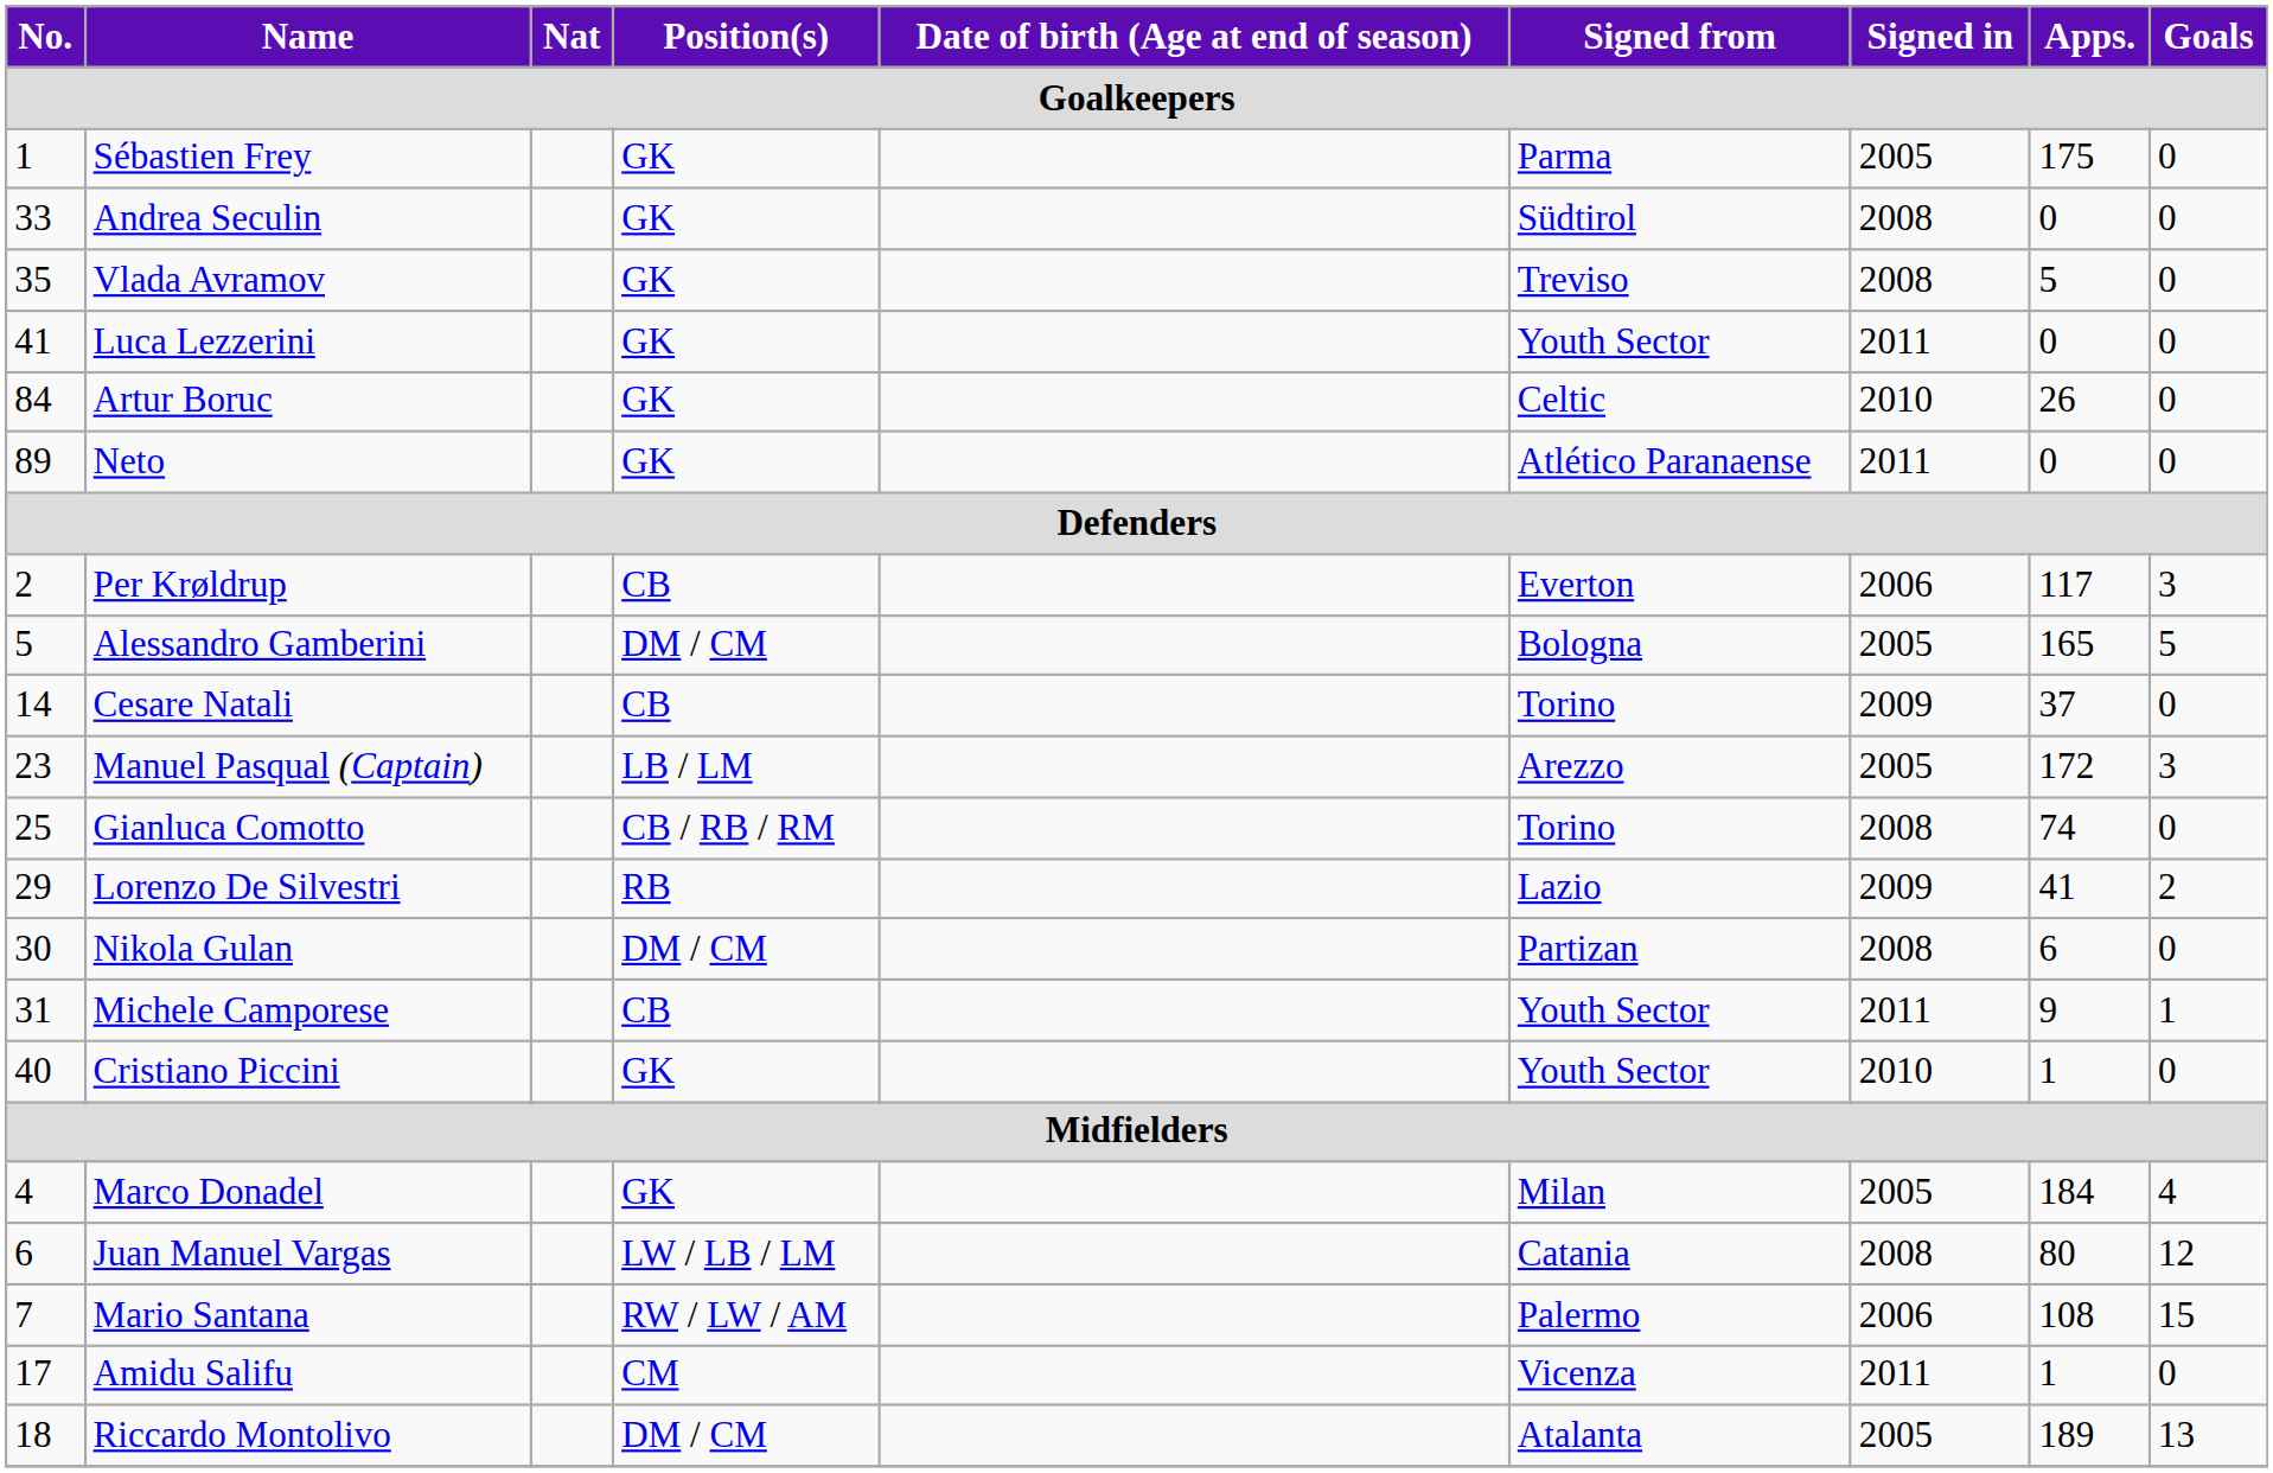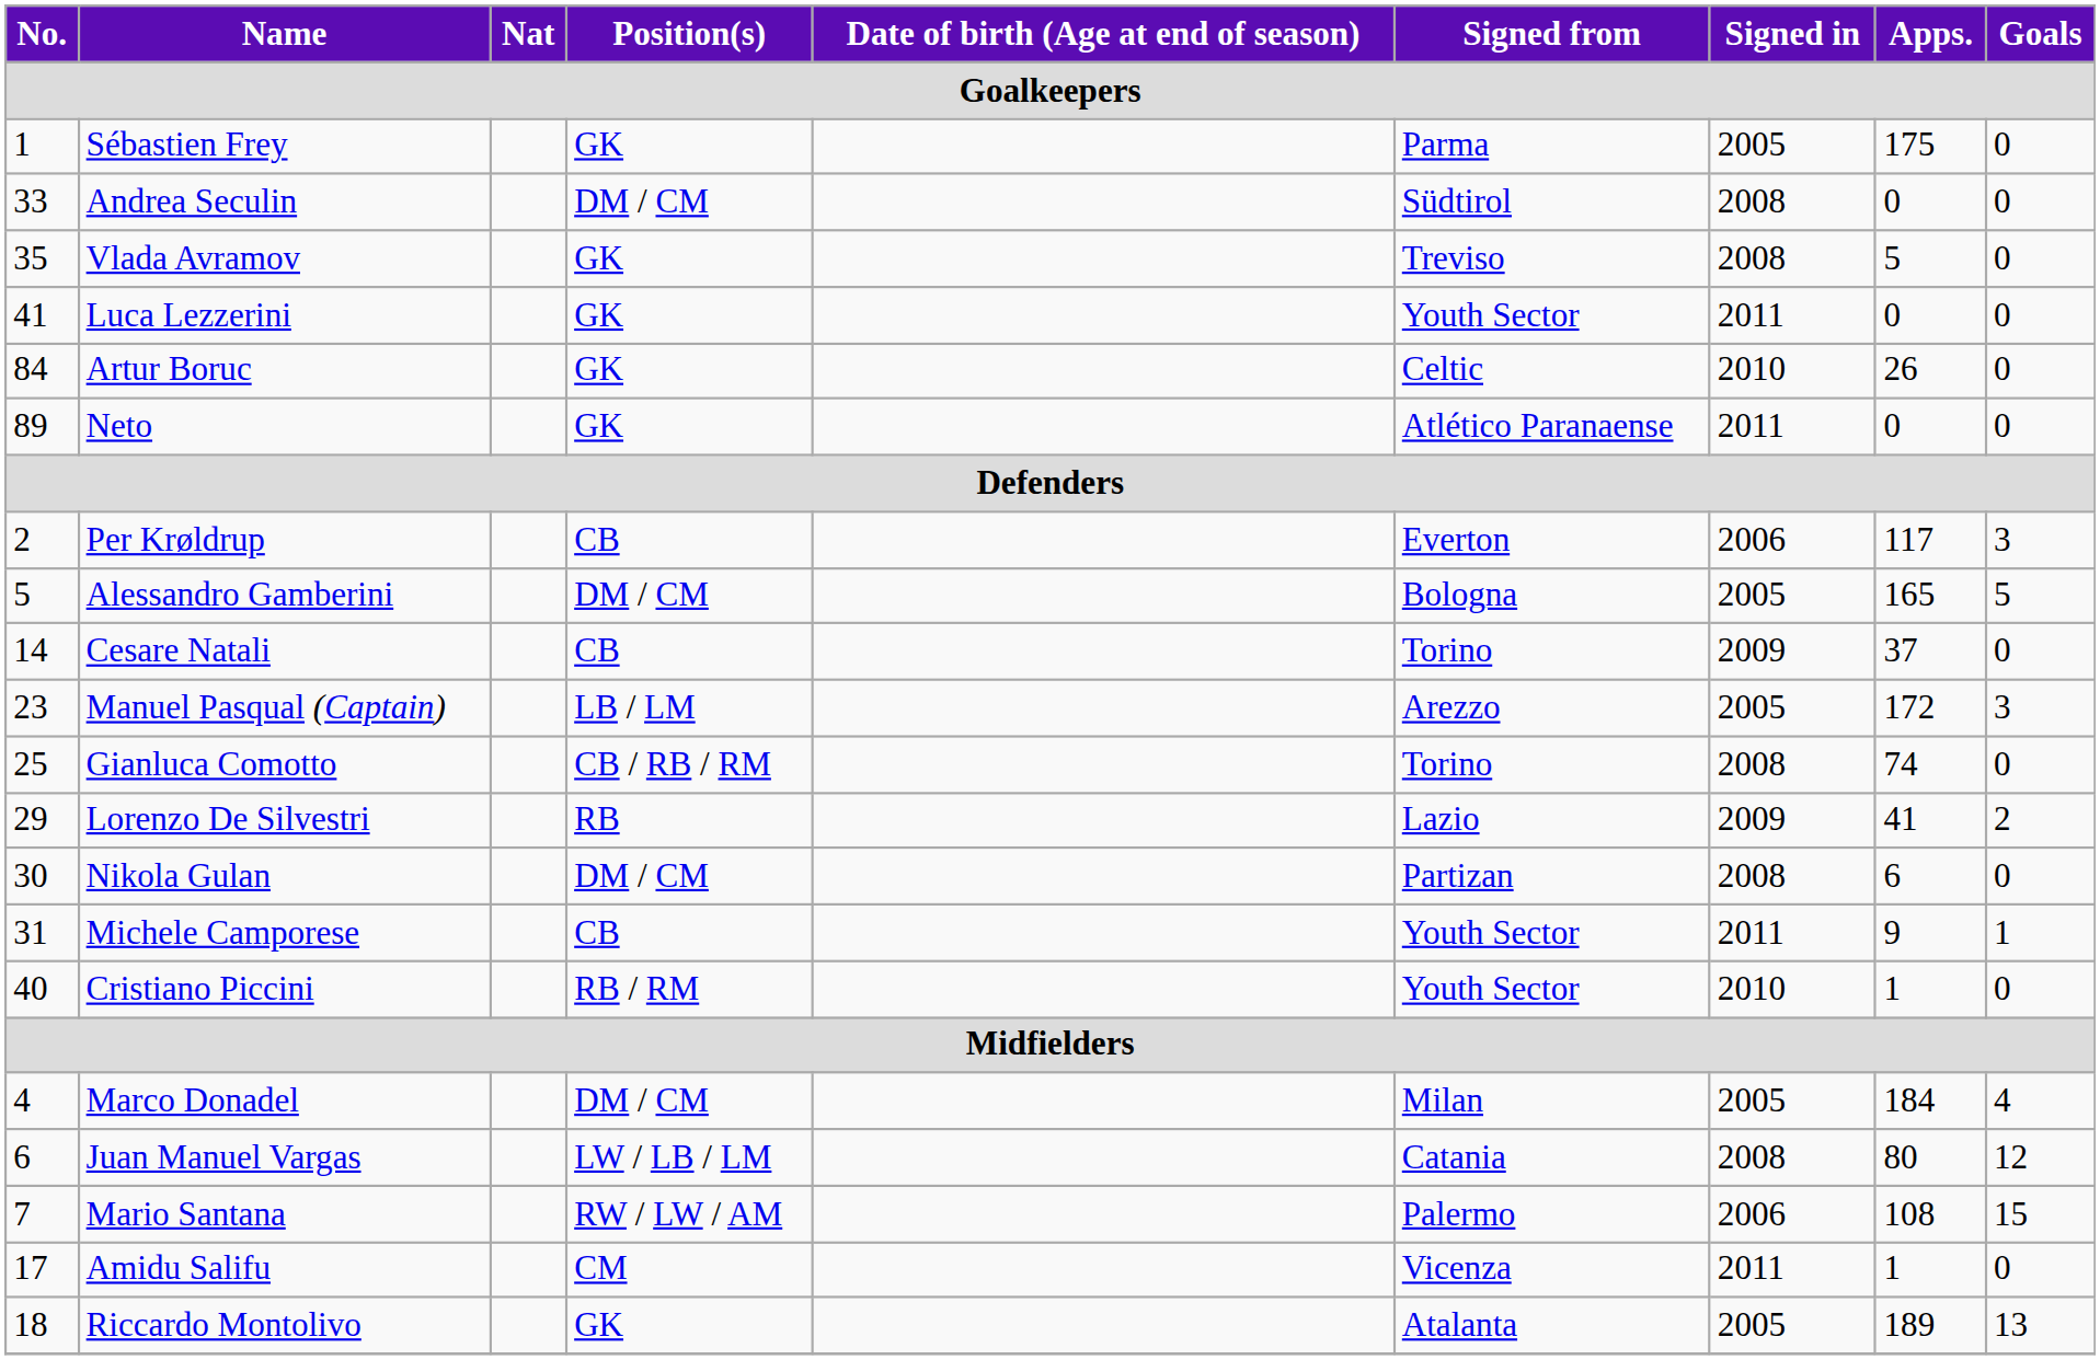Andrea Seculin | Position(s): GK -> DM / CM
Cristiano Piccini | Position(s): GK -> RB / RM
Marco Donadel | Position(s): GK -> DM / CM
Riccardo Montolivo | Position(s): DM / CM -> GK
